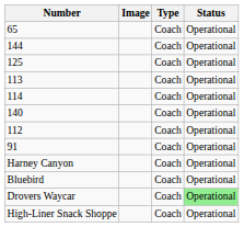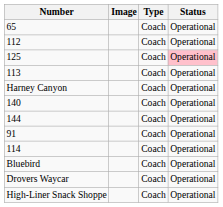rows swapped: 112 <-> 144
125 | Status: no background -> pink background
rows swapped: 114 <-> Harney Canyon
Drovers Waycar | Status: lightgreen background -> no background
